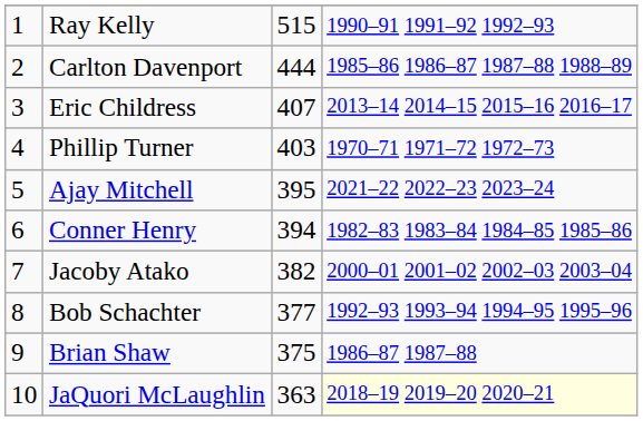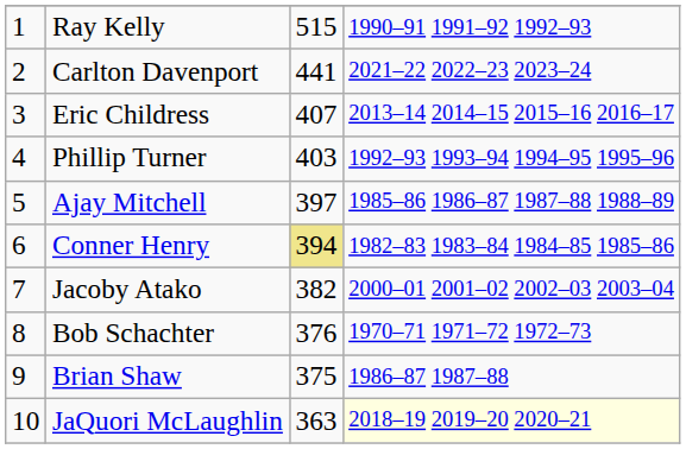Carlton Davenport | column 3: 444 -> 441
Carlton Davenport | column 4: 1985–86 1986–87 1987–88 1988–89 -> 2021–22 2022–23 2023–24
Phillip Turner | column 4: 1970–71 1971–72 1972–73 -> 1992–93 1993–94 1994–95 1995–96
Ajay Mitchell | column 3: 395 -> 397
Ajay Mitchell | column 4: 2021–22 2022–23 2023–24 -> 1985–86 1986–87 1987–88 1988–89
Conner Henry | column 3: no background -> khaki background
Bob Schachter | column 3: 377 -> 376
Bob Schachter | column 4: 1992–93 1993–94 1994–95 1995–96 -> 1970–71 1971–72 1972–73
